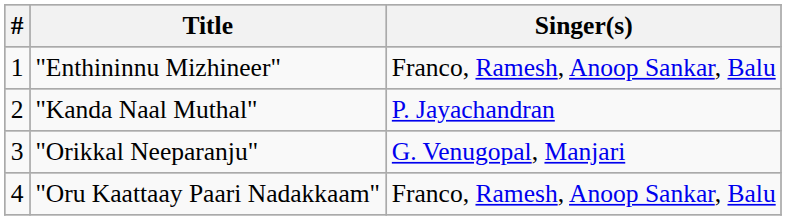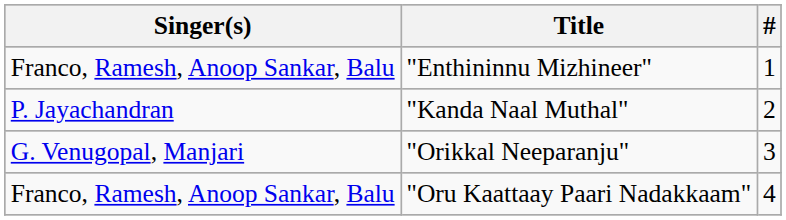columns swapped: # <-> Singer(s)
